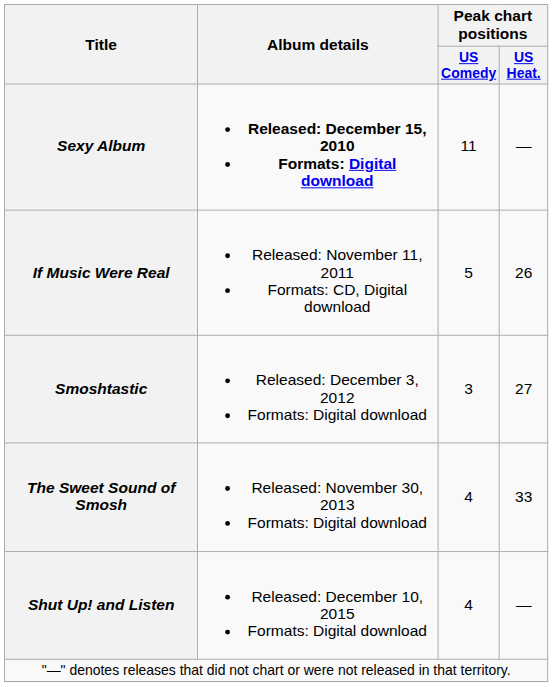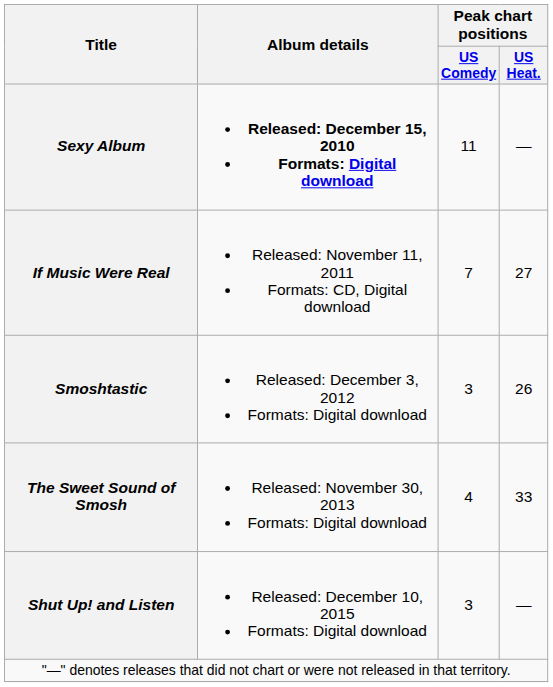If Music Were Real | Peak chart positions / US Comedy: 5 -> 7
If Music Were Real | Peak chart positions / US Heat.: 26 -> 27
Smoshtastic | Peak chart positions / US Heat.: 27 -> 26
Shut Up! and Listen | Peak chart positions / US Comedy: 4 -> 3
